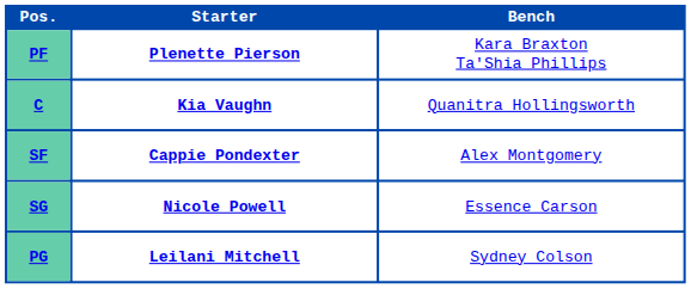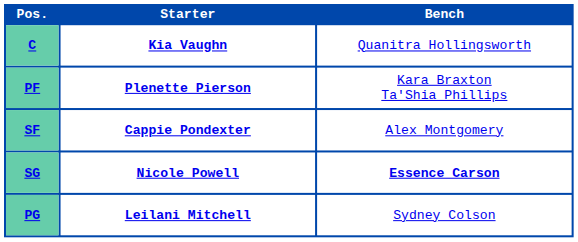rows swapped: C <-> PF
SG | Bench: normal -> bold
